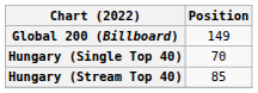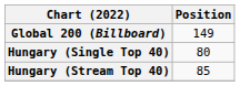Hungary (Single Top 40) | Position: 70 -> 80
